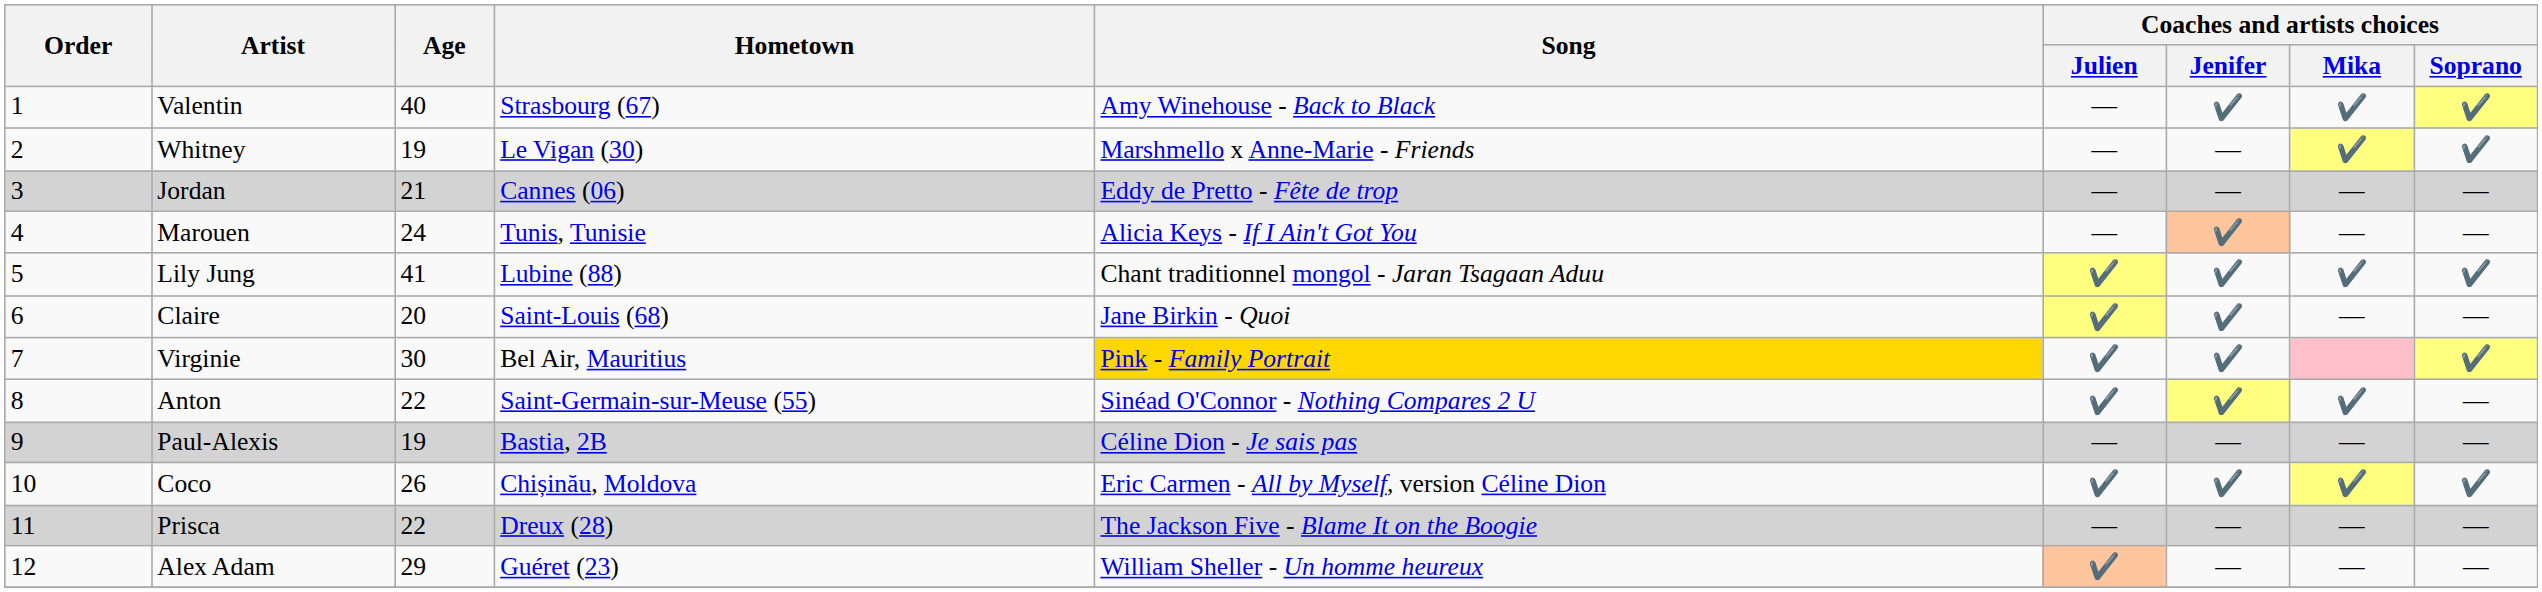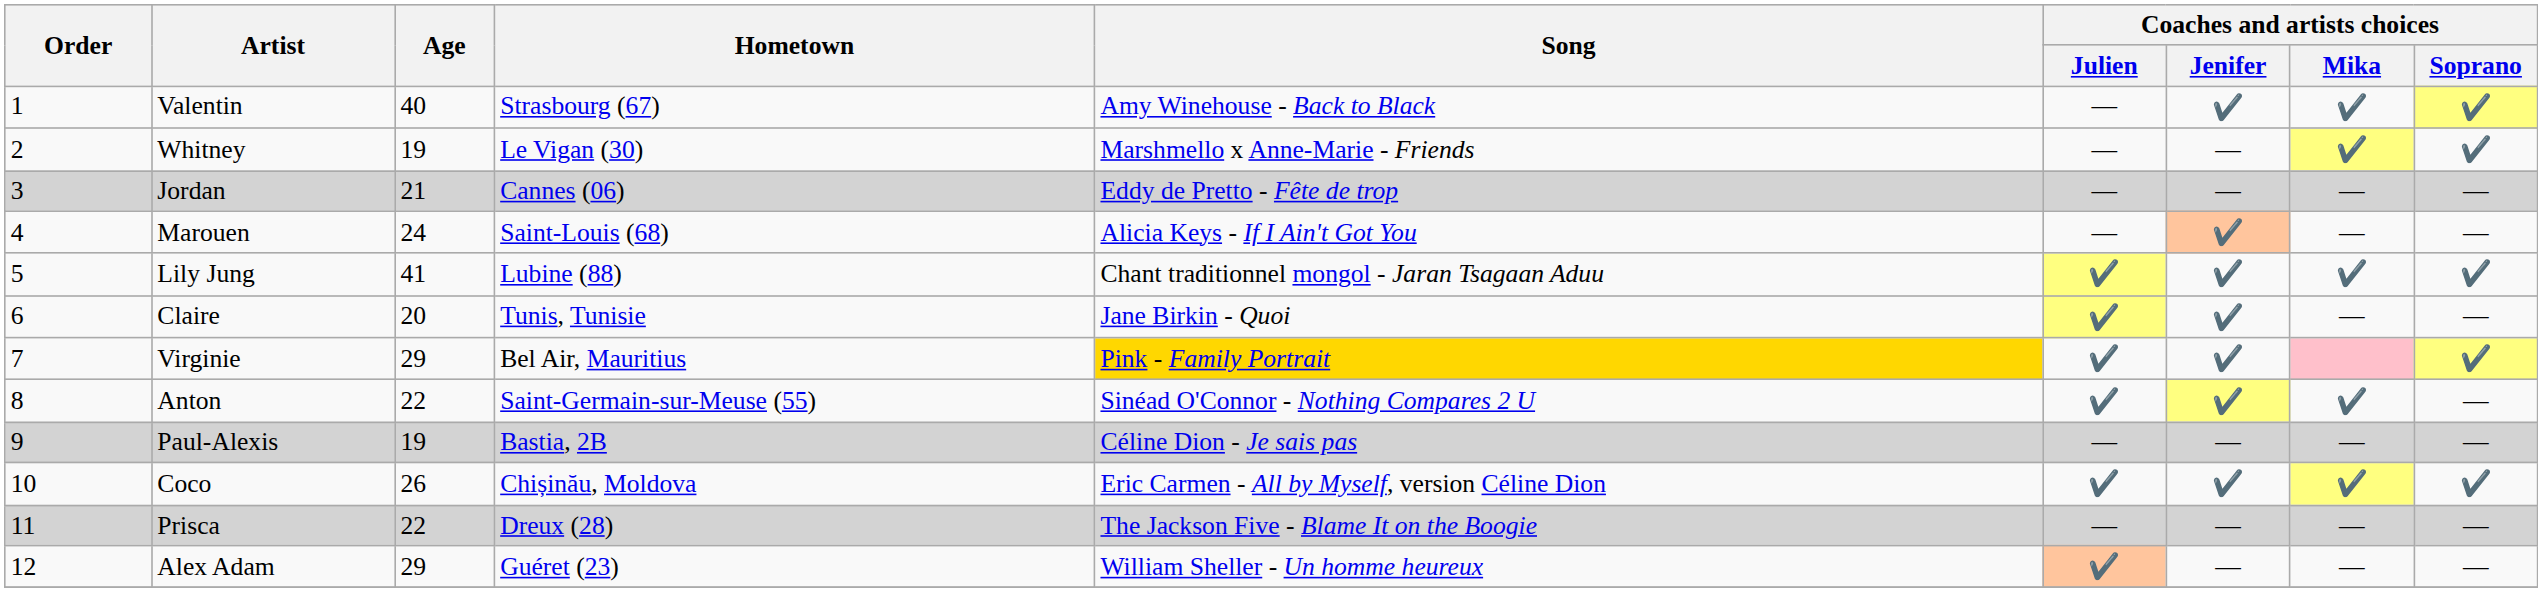Marouen | Hometown: Tunis, Tunisie -> Saint-Louis (68)
Claire | Hometown: Saint-Louis (68) -> Tunis, Tunisie
Virginie | Age: 30 -> 29
